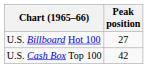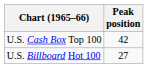rows swapped: U.S. Billboard Hot 100 <-> U.S. Cash Box Top 100
